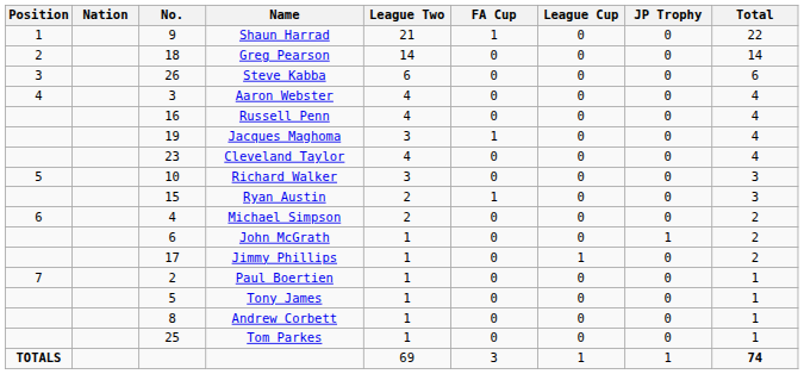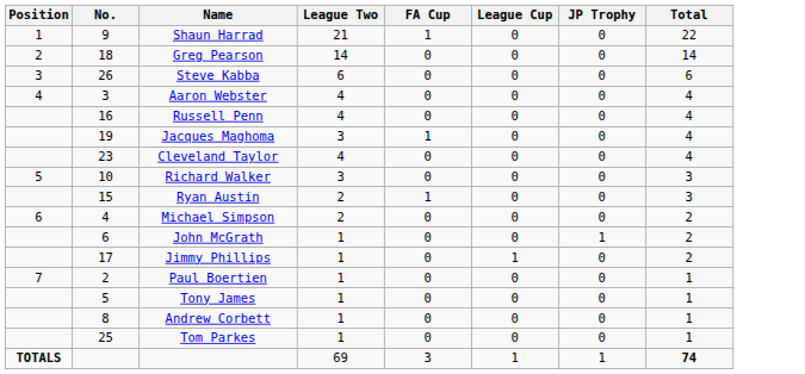- column: Nation
